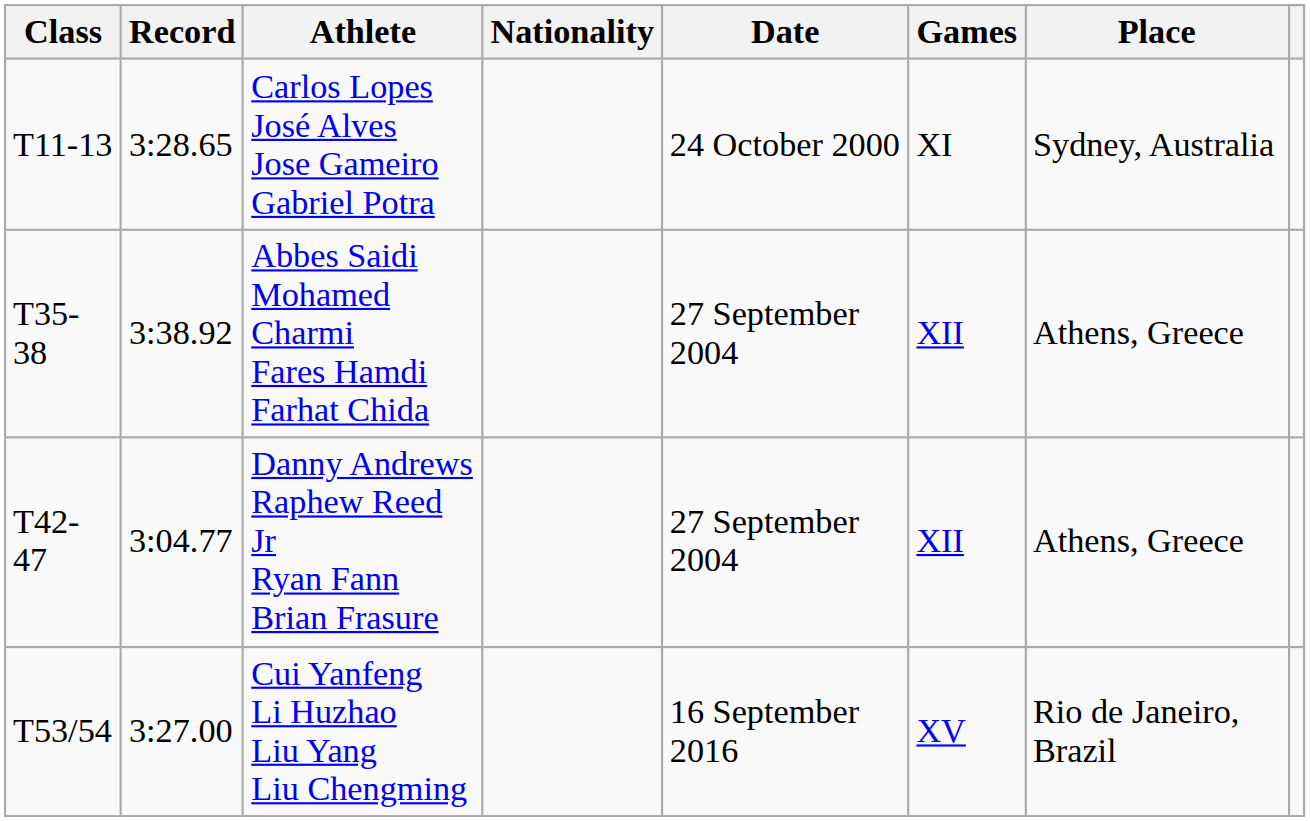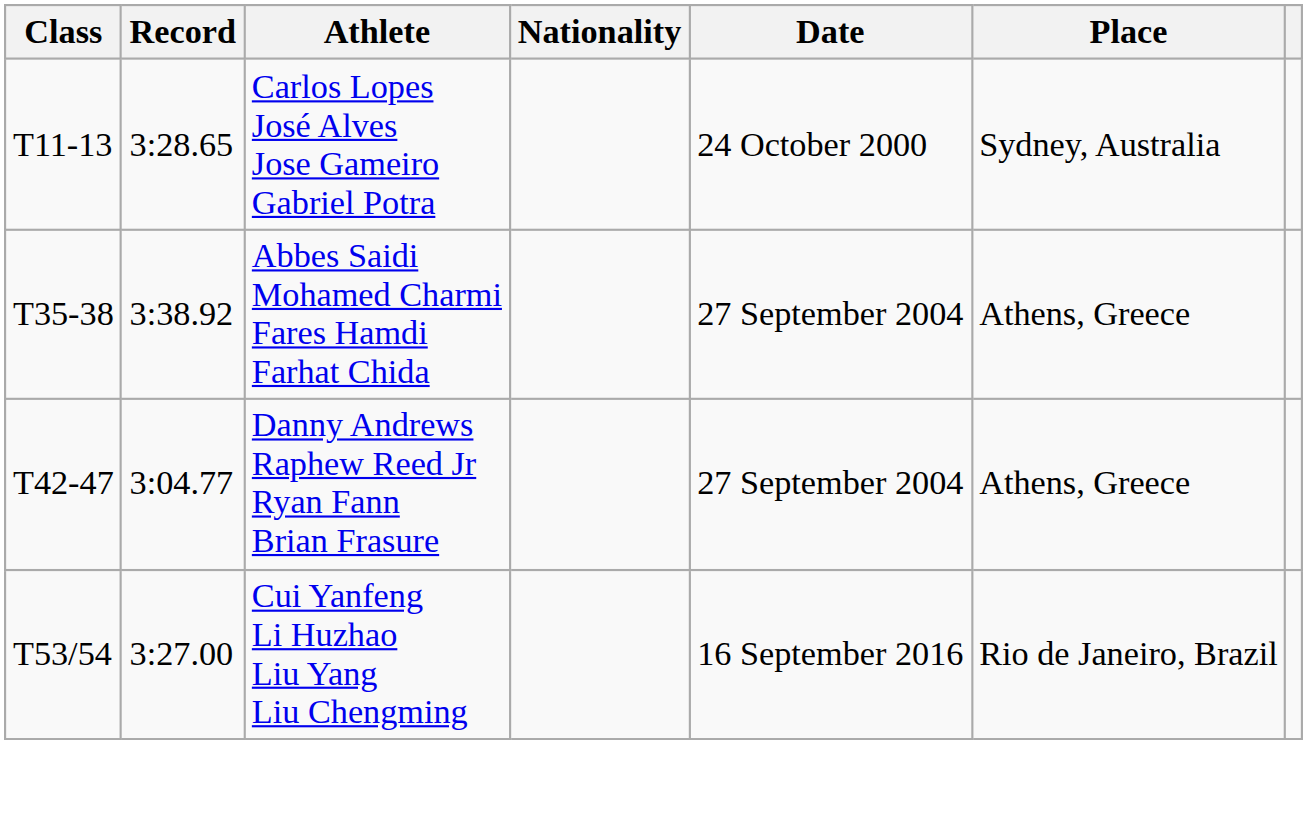- column: Games | XI | XII | XII | XV
